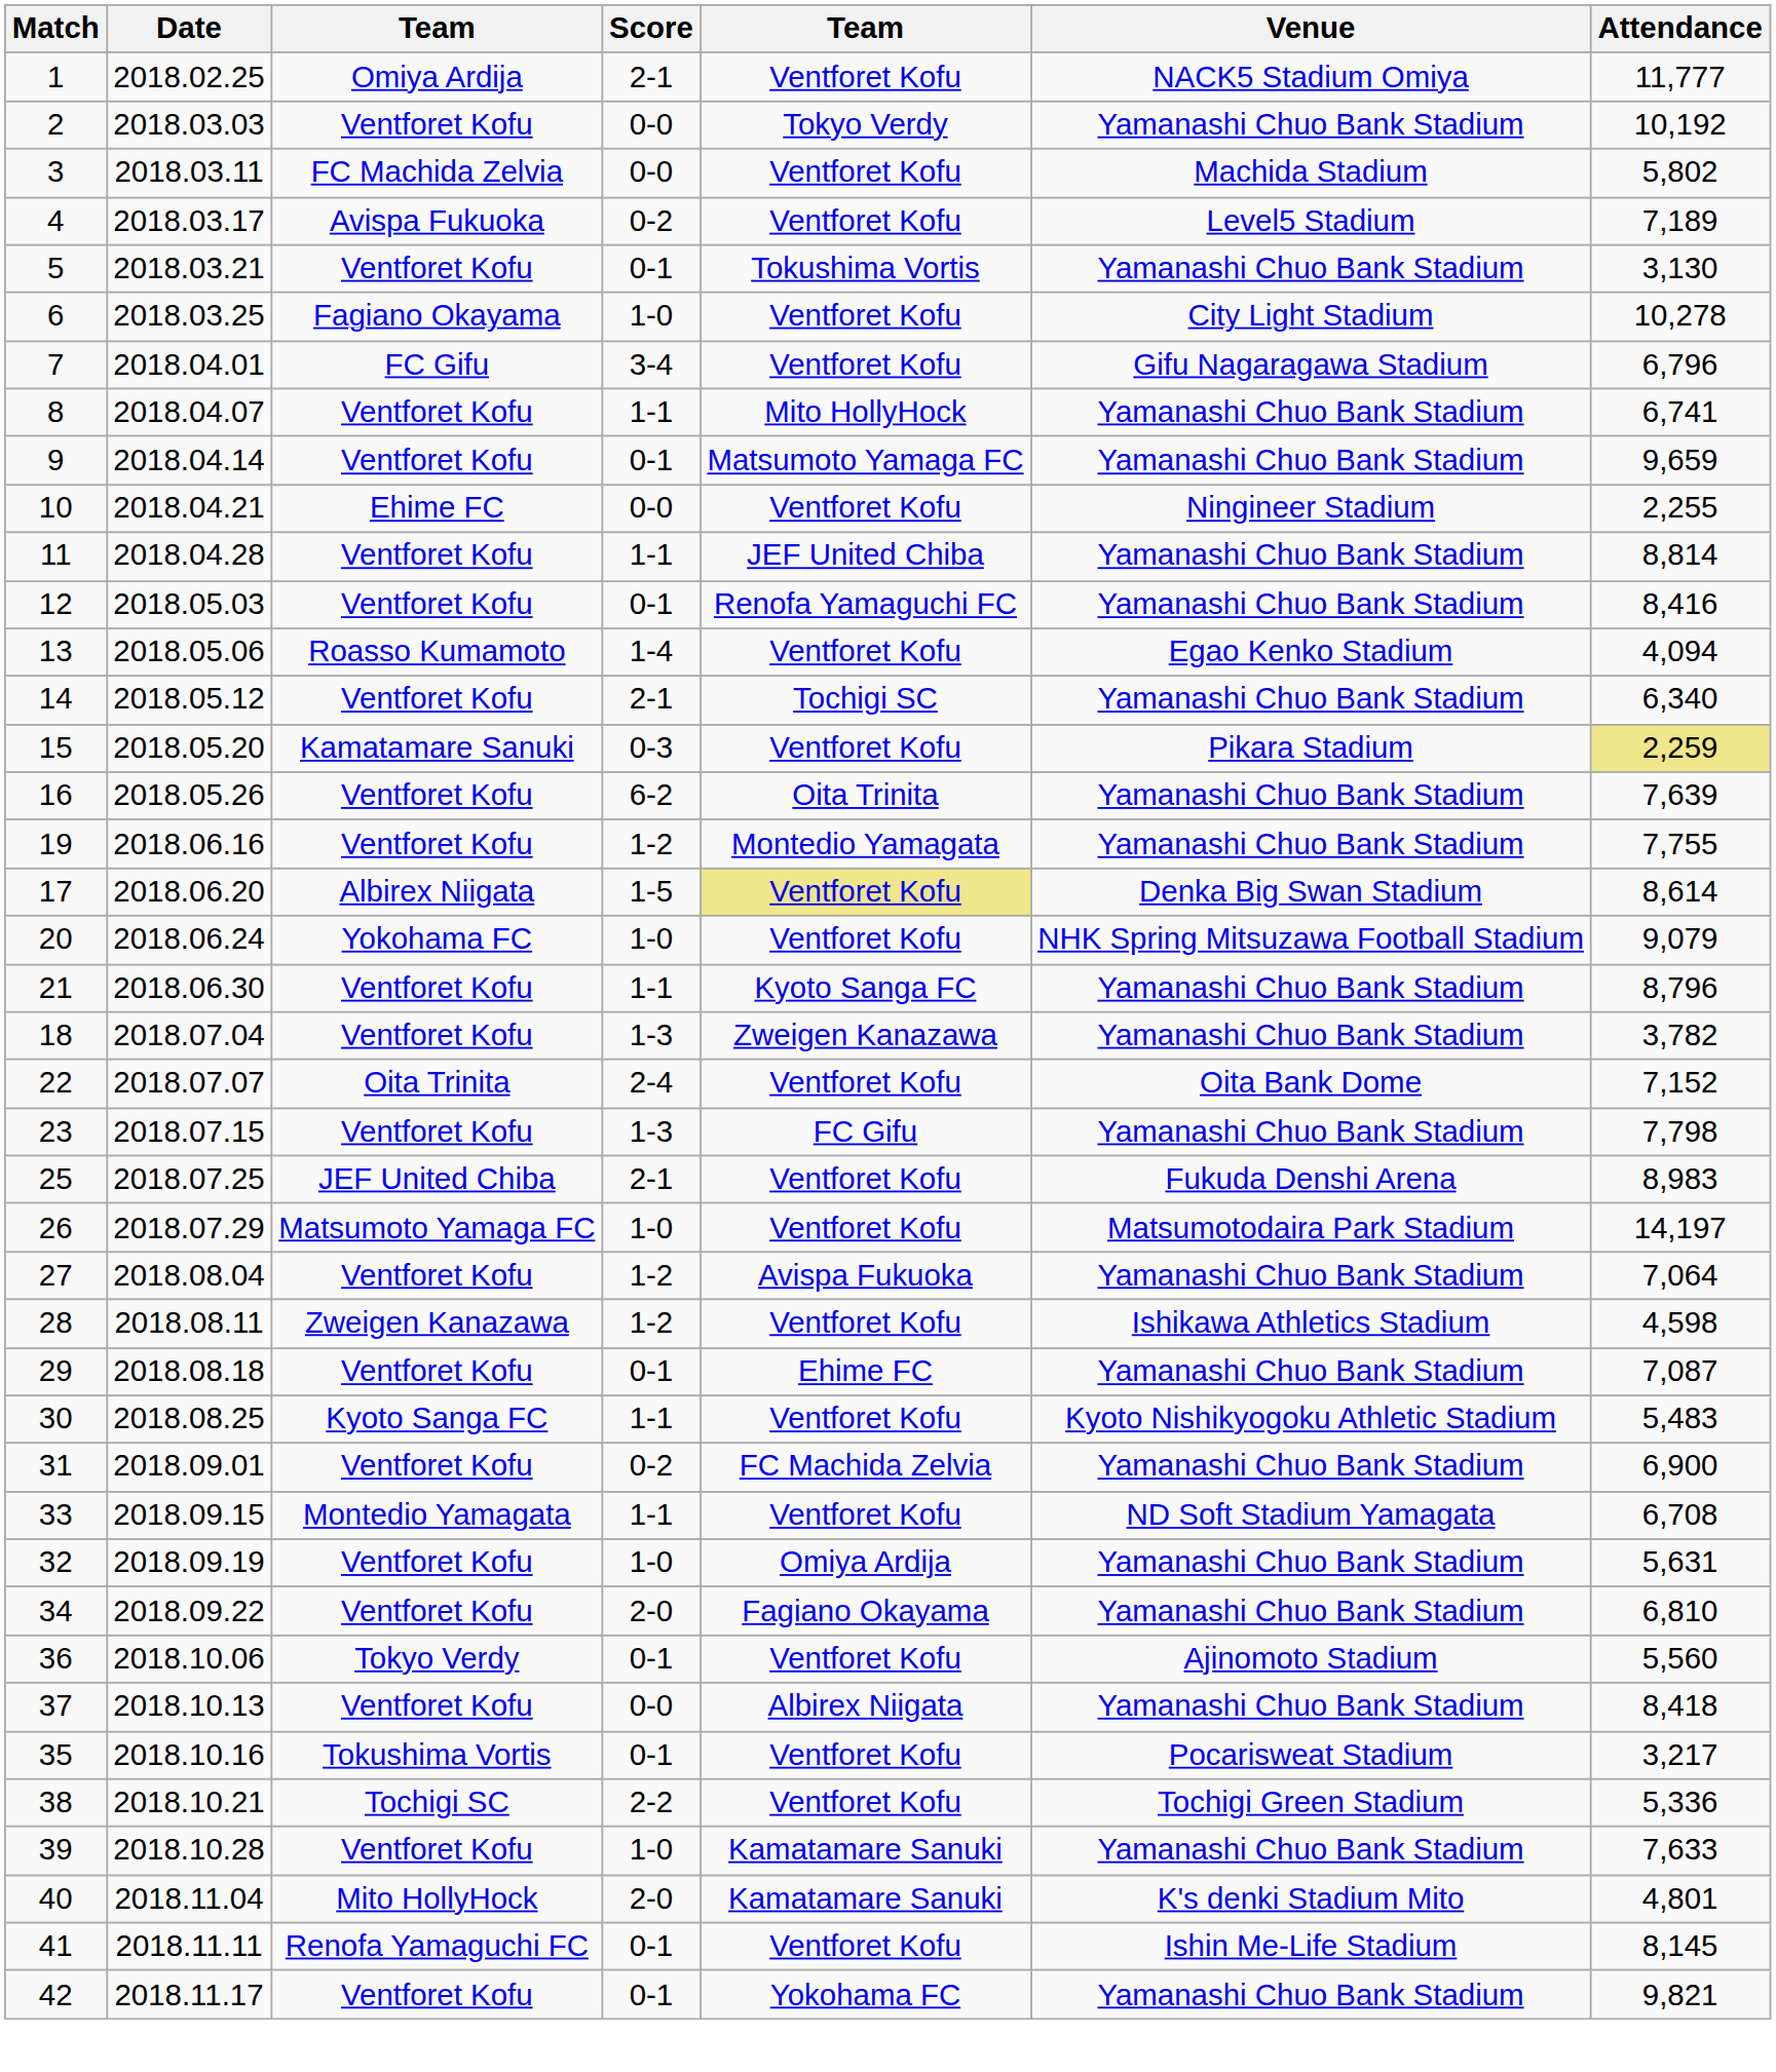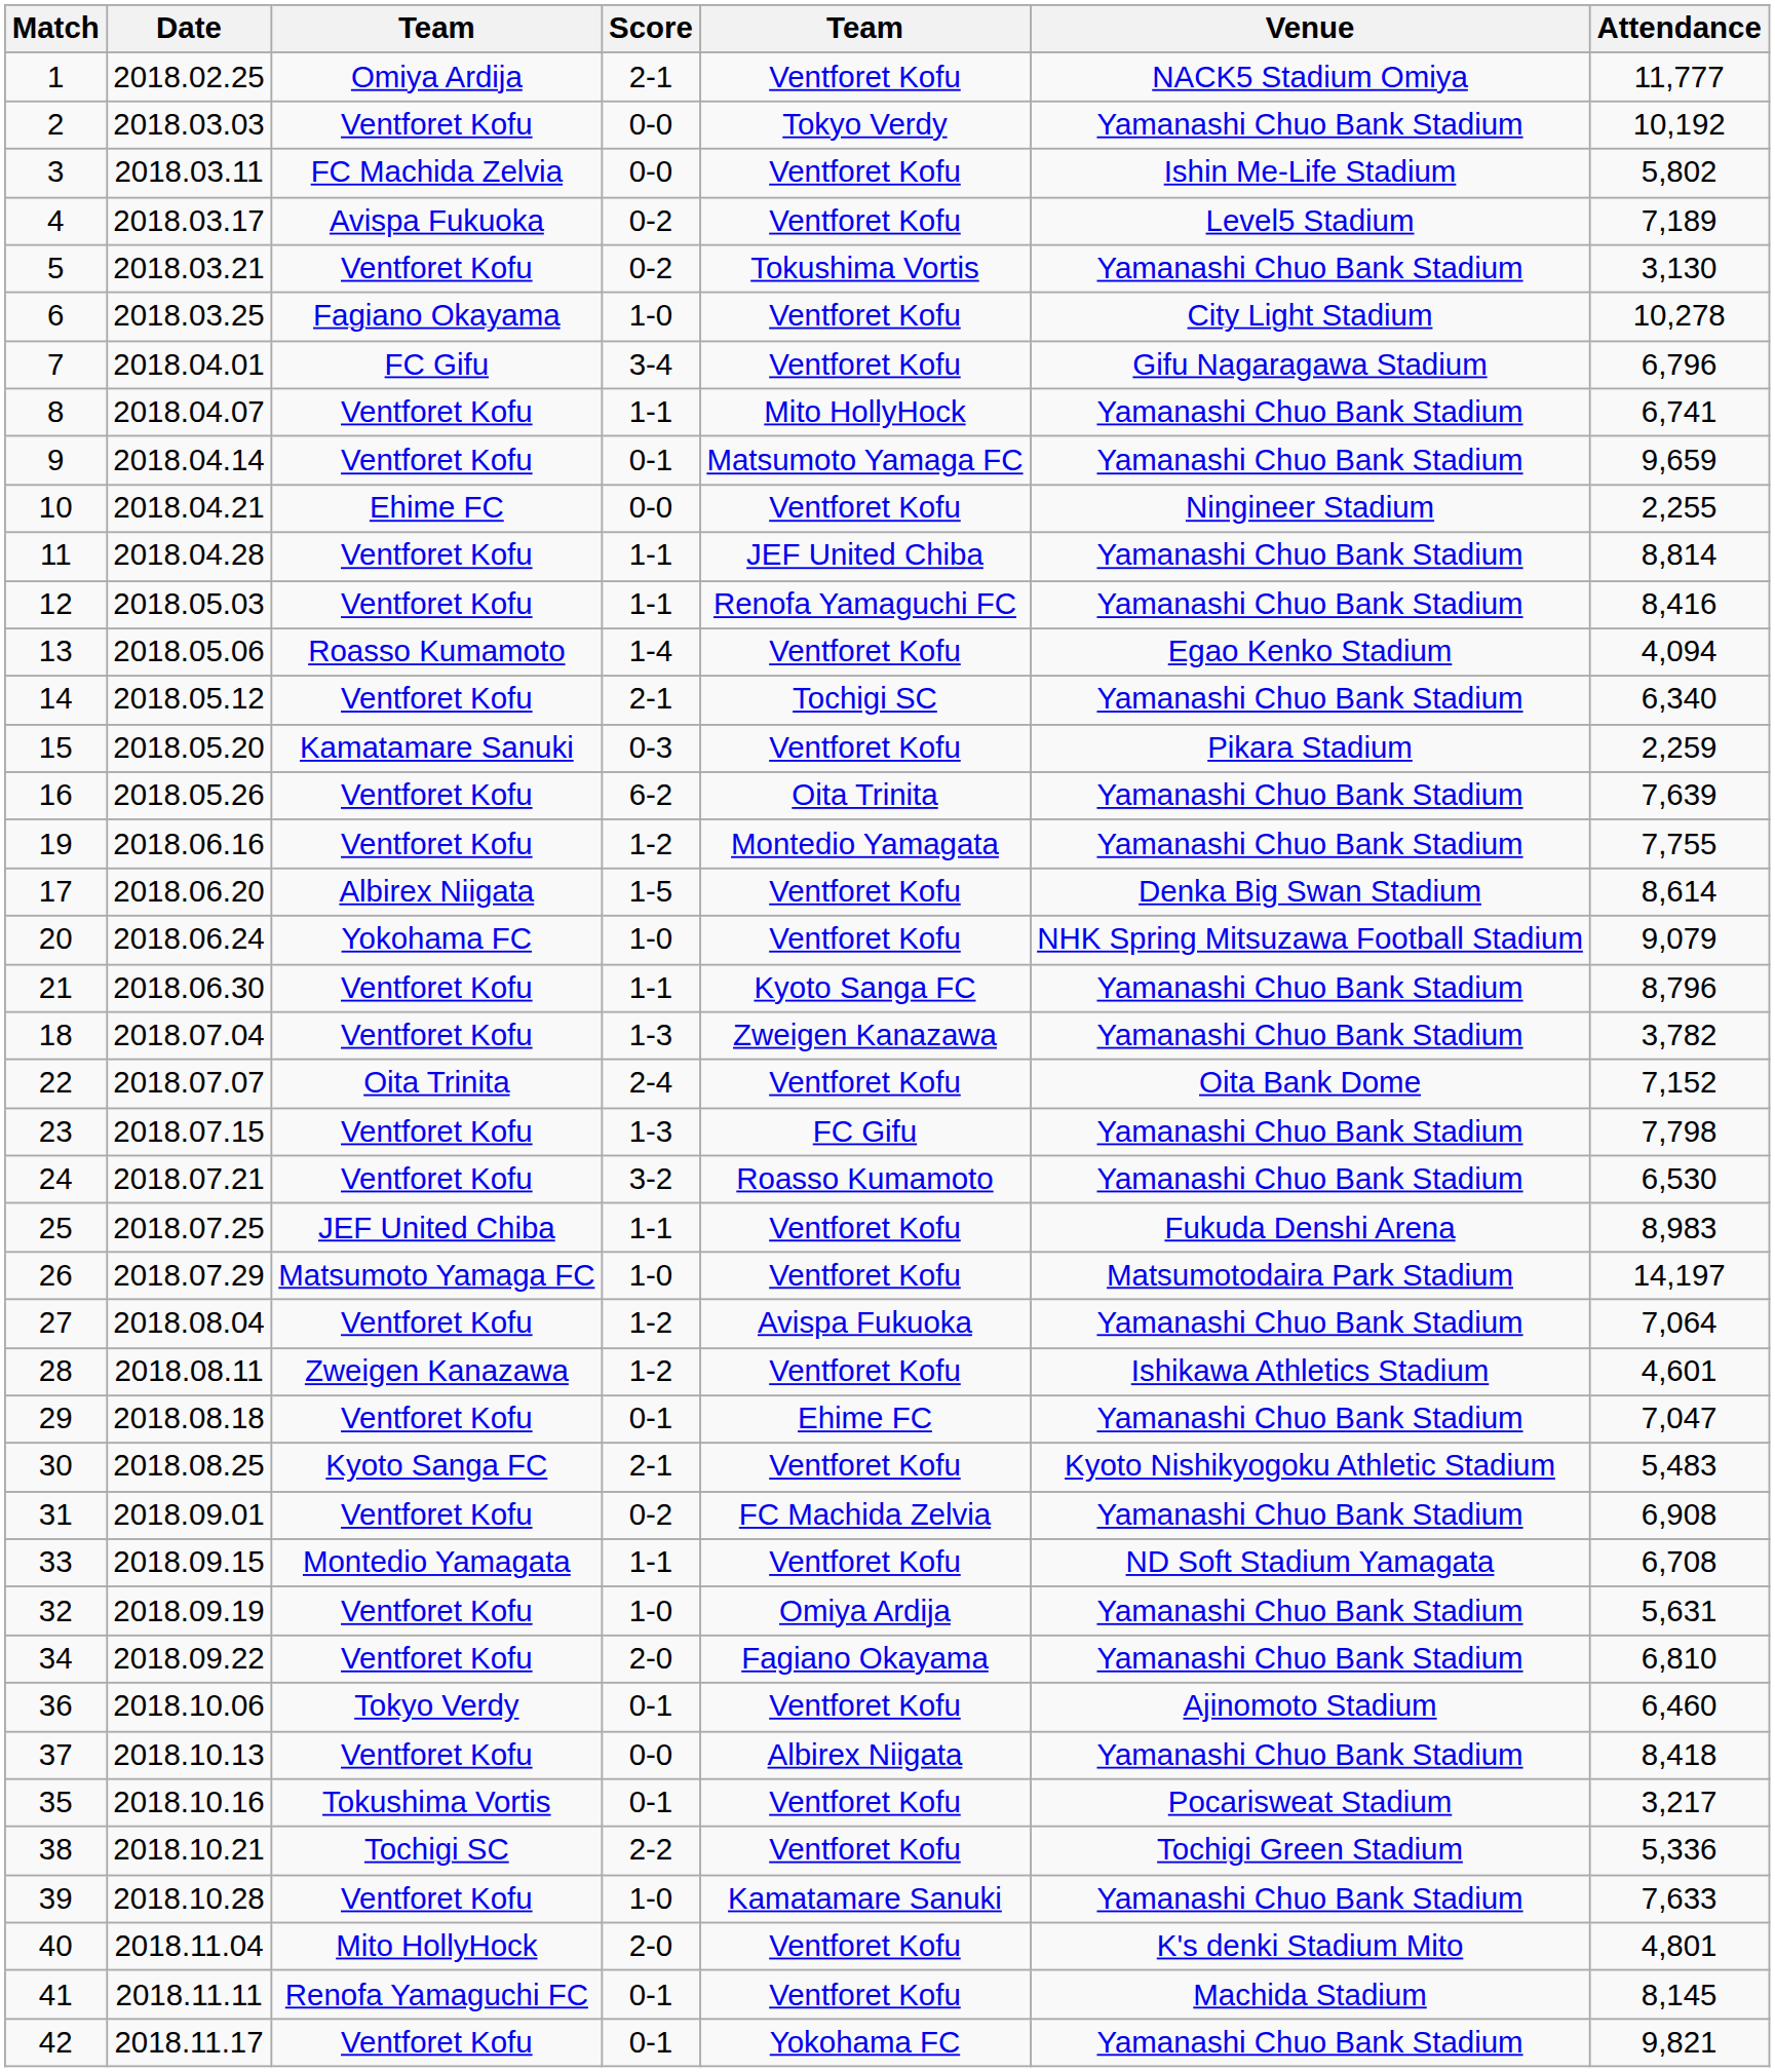3 | Venue: Machida Stadium -> Ishin Me-Life Stadium
5 | Score: 0-1 -> 0-2
12 | Score: 0-1 -> 1-1
15 | Attendance: khaki background -> no background
17 | column 5: khaki background -> no background
+ row: 24 | 2018.07.21 | Ventforet Kofu | 3-2 | Roasso Kumamoto | Yamanashi Chuo Bank Stadium | 6,530
25 | Score: 2-1 -> 1-1
28 | Attendance: 4,598 -> 4,601
29 | Attendance: 7,087 -> 7,047
30 | Score: 1-1 -> 2-1
31 | Attendance: 6,900 -> 6,908
36 | Attendance: 5,560 -> 6,460
40 | column 5: Kamatamare Sanuki -> Ventforet Kofu
41 | Venue: Ishin Me-Life Stadium -> Machida Stadium
